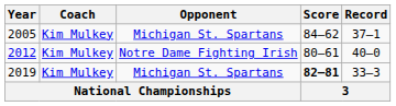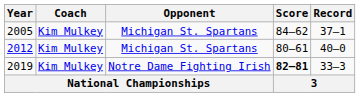2012 | Opponent: Notre Dame Fighting Irish -> Michigan St. Spartans
2019 | Opponent: Michigan St. Spartans -> Notre Dame Fighting Irish
